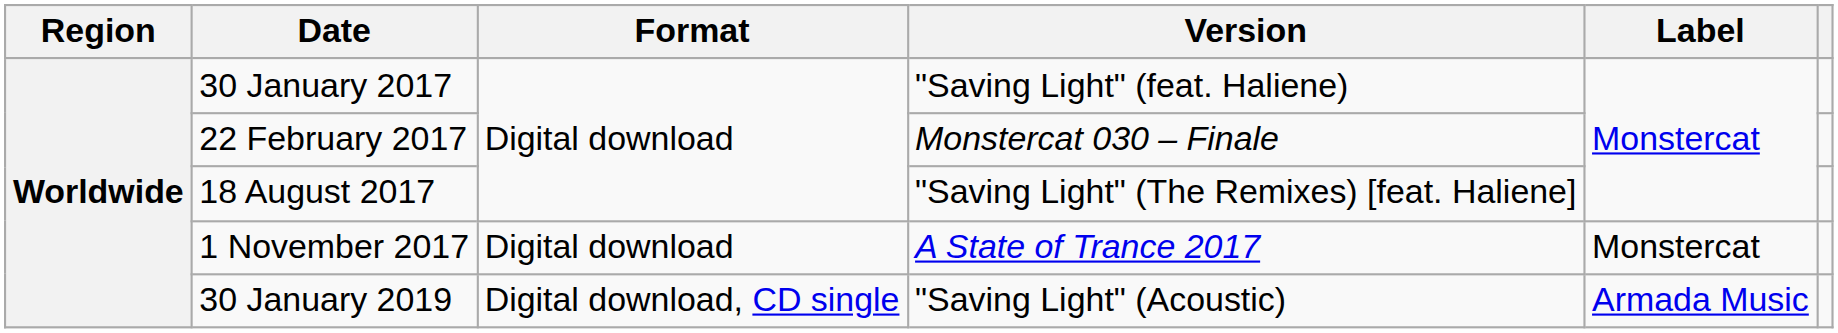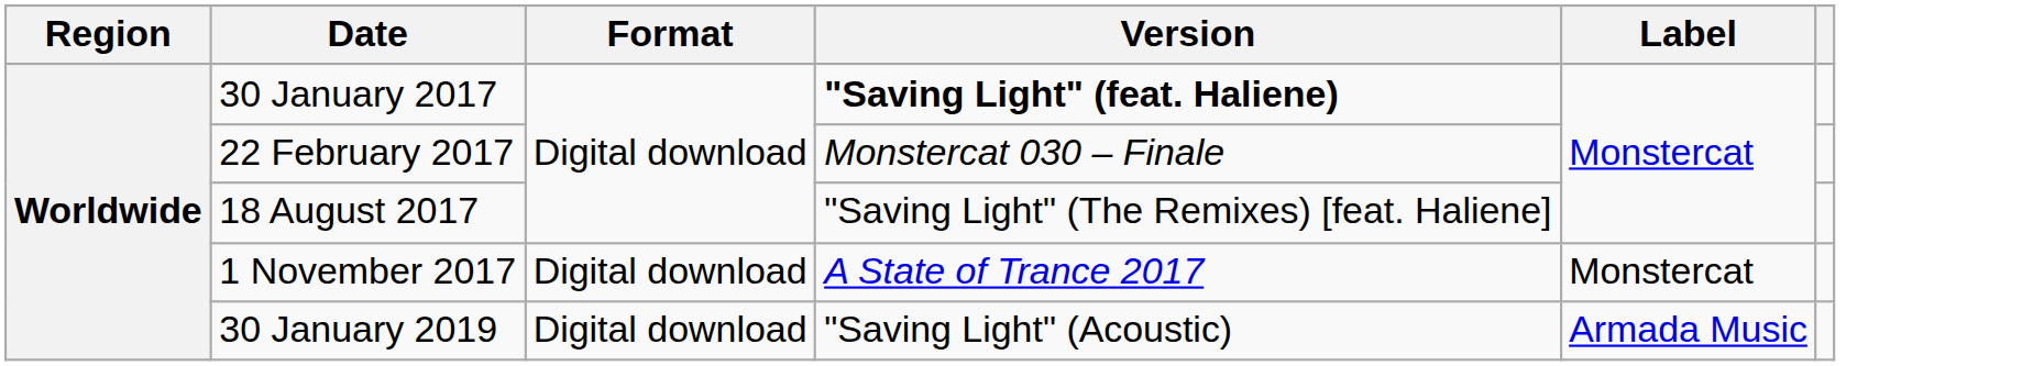30 January 2017 | Version: normal -> bold
30 January 2019 | Format: Digital download, CD single -> Digital download
